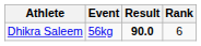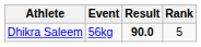Dhikra Saleem | Rank: 6 -> 5
